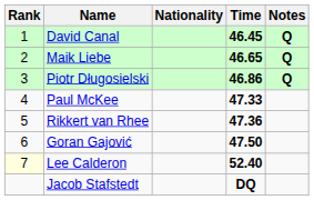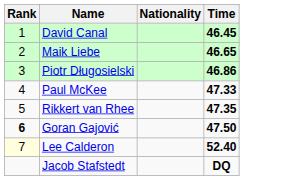- column: Notes | Q | Q | Q
Rikkert van Rhee | Time: 47.36 -> 47.35
Goran Gajović | Rank: normal -> bold
